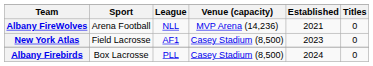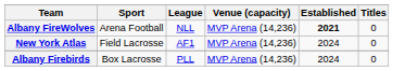Albany FireWolves | Established: normal -> bold
New York Atlas | Venue (capacity): Casey Stadium (8,500) -> MVP Arena (14,236)
New York Atlas | Established: 2023 -> 2024
Albany Firebirds | Venue (capacity): Casey Stadium (8,500) -> MVP Arena (14,236)
